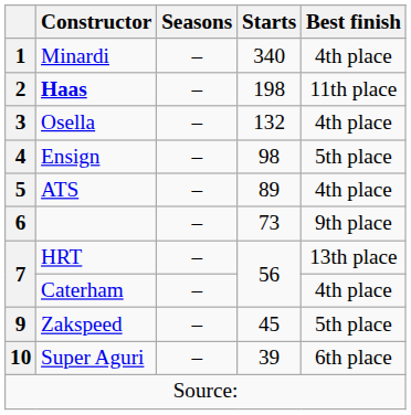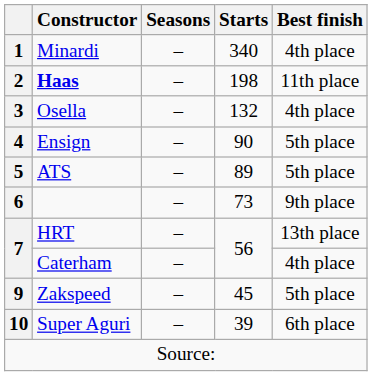4 | Starts: 98 -> 90
5 | Best finish: 4th place -> 5th place
